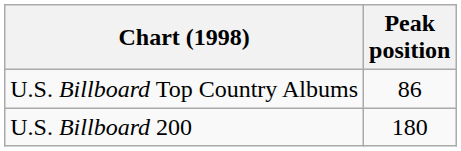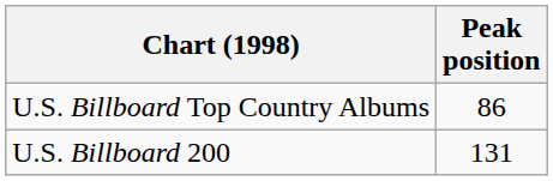U.S. Billboard 200 | Peak position: 180 -> 131
